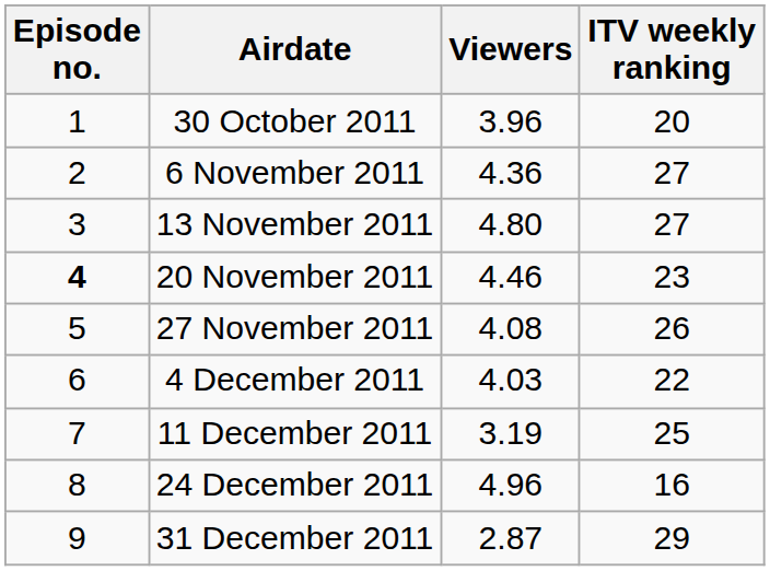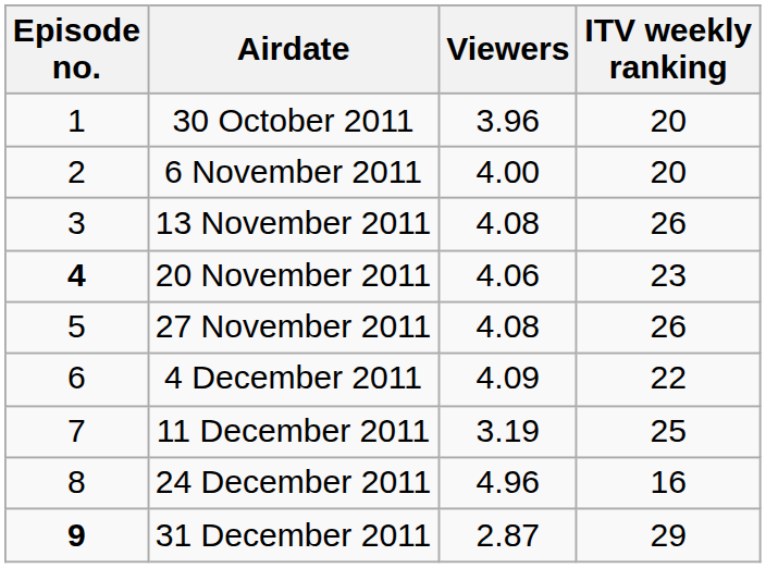6 November 2011 | Viewers: 4.36 -> 4.00
6 November 2011 | ITV weekly ranking: 27 -> 20
13 November 2011 | Viewers: 4.80 -> 4.08
13 November 2011 | ITV weekly ranking: 27 -> 26
20 November 2011 | Viewers: 4.46 -> 4.06
4 December 2011 | Viewers: 4.03 -> 4.09
31 December 2011 | Episode no.: normal -> bold
